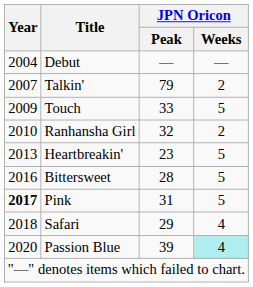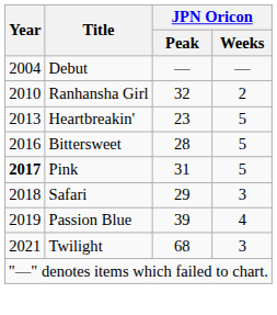- row: 2007 | Talkin' | 79 | 2
- row: 2009 | Touch | 33 | 5
Safari | JPN Oricon / Weeks: 4 -> 3
Passion Blue | Year: 2020 -> 2019
Passion Blue | JPN Oricon / Weeks: paleturquoise background -> no background
+ row: 2021 | Twilight | 68 | 3
